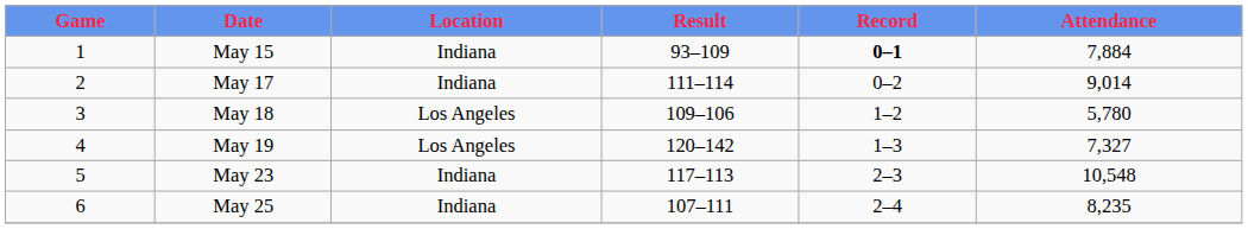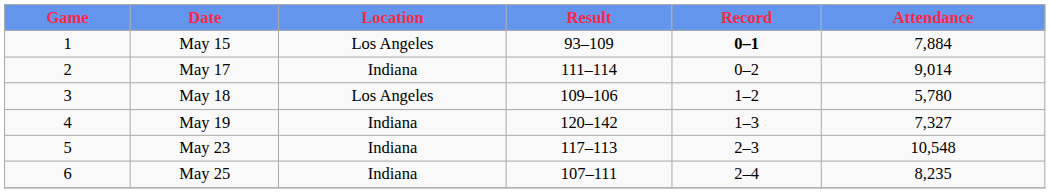May 15 | Location: Indiana -> Los Angeles
May 19 | Location: Los Angeles -> Indiana
